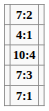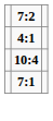- row: 7:3
